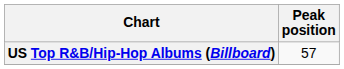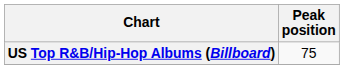US Top R&B/Hip-Hop Albums (Billboard) | Peak position: 57 -> 75
